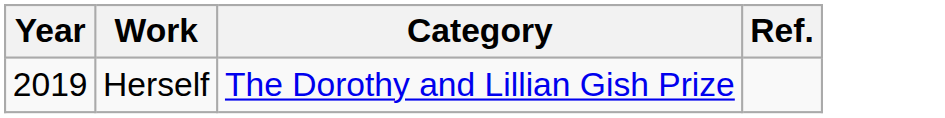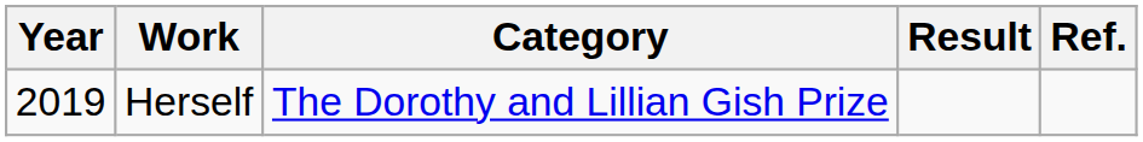+ column: Result
